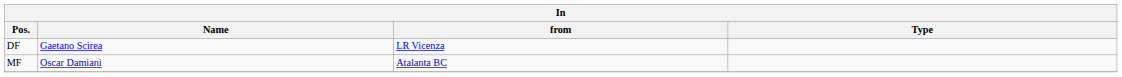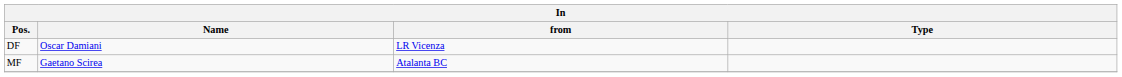DF | Name: Gaetano Scirea -> Oscar Damiani
MF | Name: Oscar Damiani -> Gaetano Scirea
